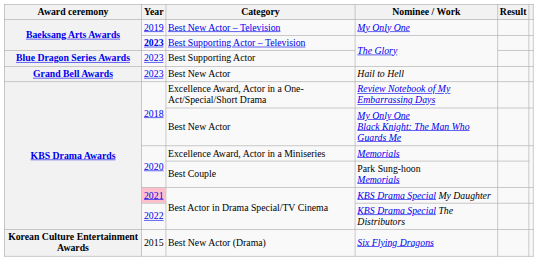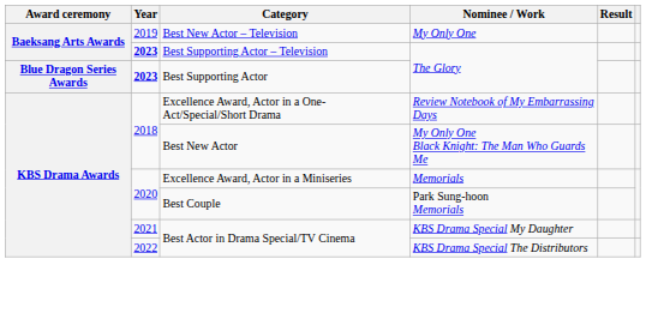Best Supporting Actor / The Glory | Year: normal -> bold
- row: Grand Bell Awards | 2023 | Best New Actor | Hail to Hell
KBS Drama Special My Daughter | Year: pink background -> no background
- row: Korean Culture Entertainment Awards | 2015 | Best New Actor (Drama) | Six Flying Dragons
